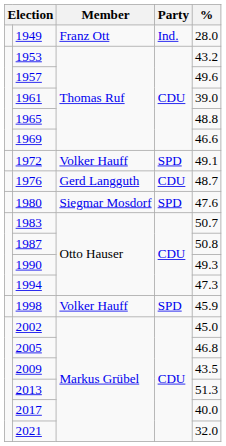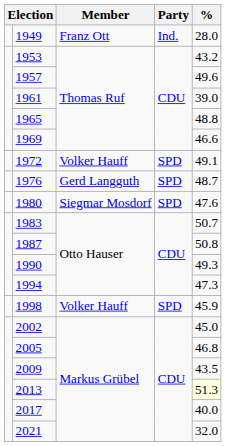1976 | Party: CDU -> SPD
2013 | %: no background -> lightyellow background
